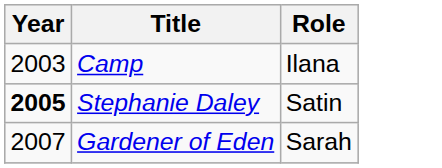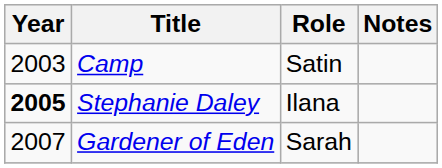+ column: Notes
Camp | Role: Ilana -> Satin
Stephanie Daley | Role: Satin -> Ilana
